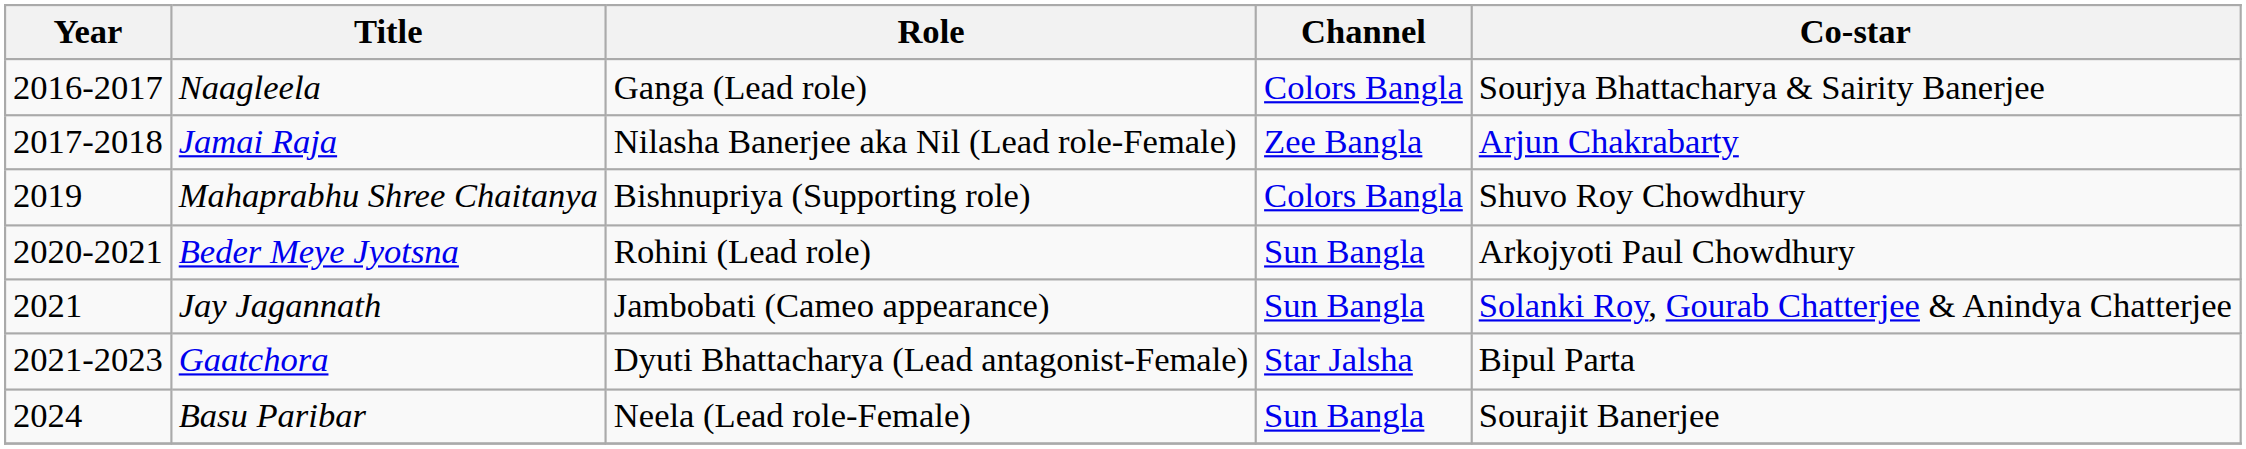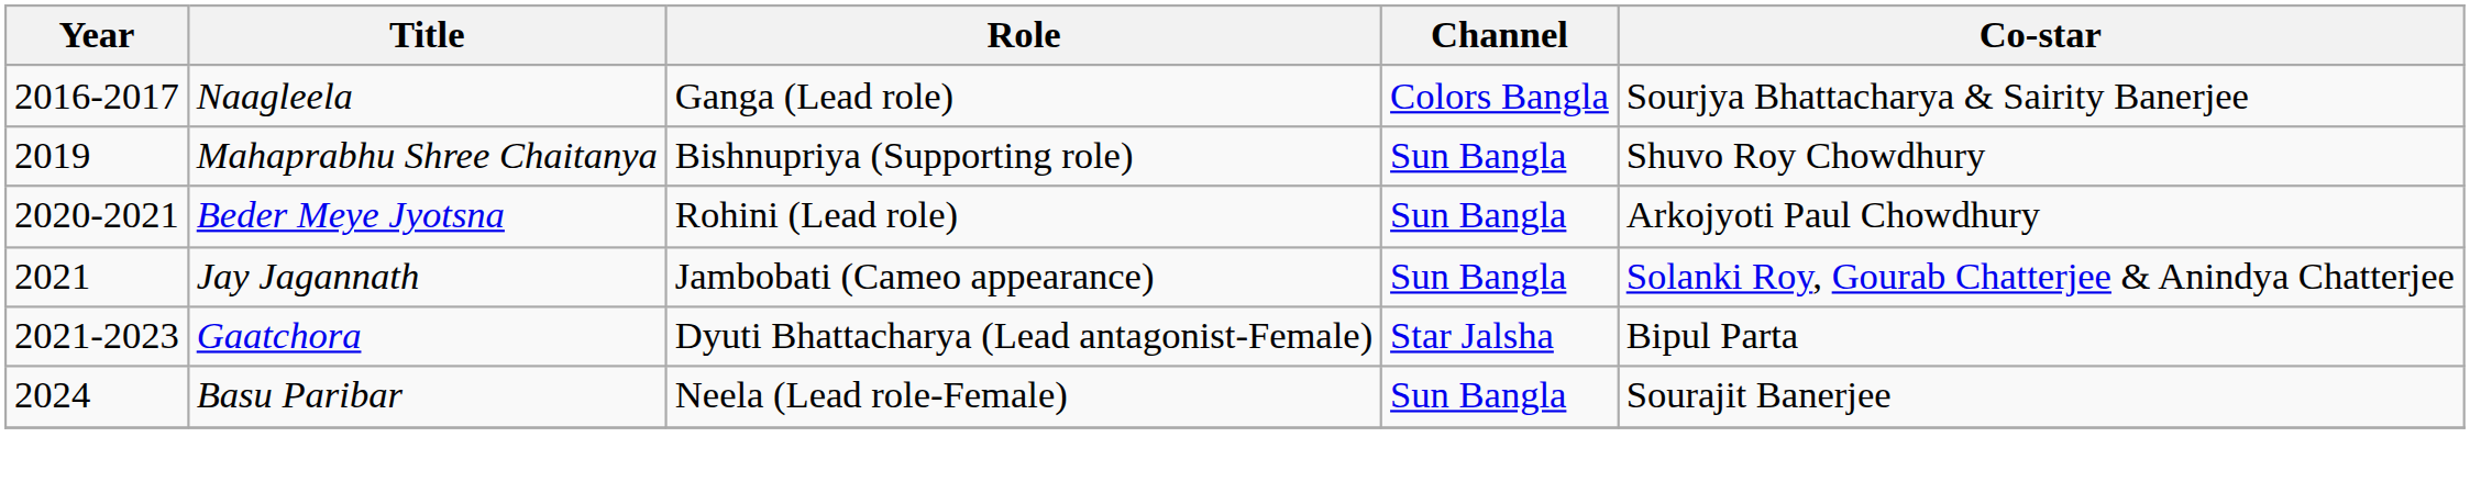- row: 2017-2018 | Jamai Raja | Nilasha Banerjee aka Nil (Lead role-Female) | Zee Bangla | Arjun Chakrabarty
Mahaprabhu Shree Chaitanya | Channel: Colors Bangla -> Sun Bangla
